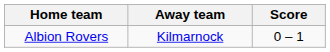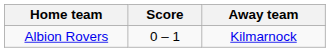columns swapped: Score <-> Away team
